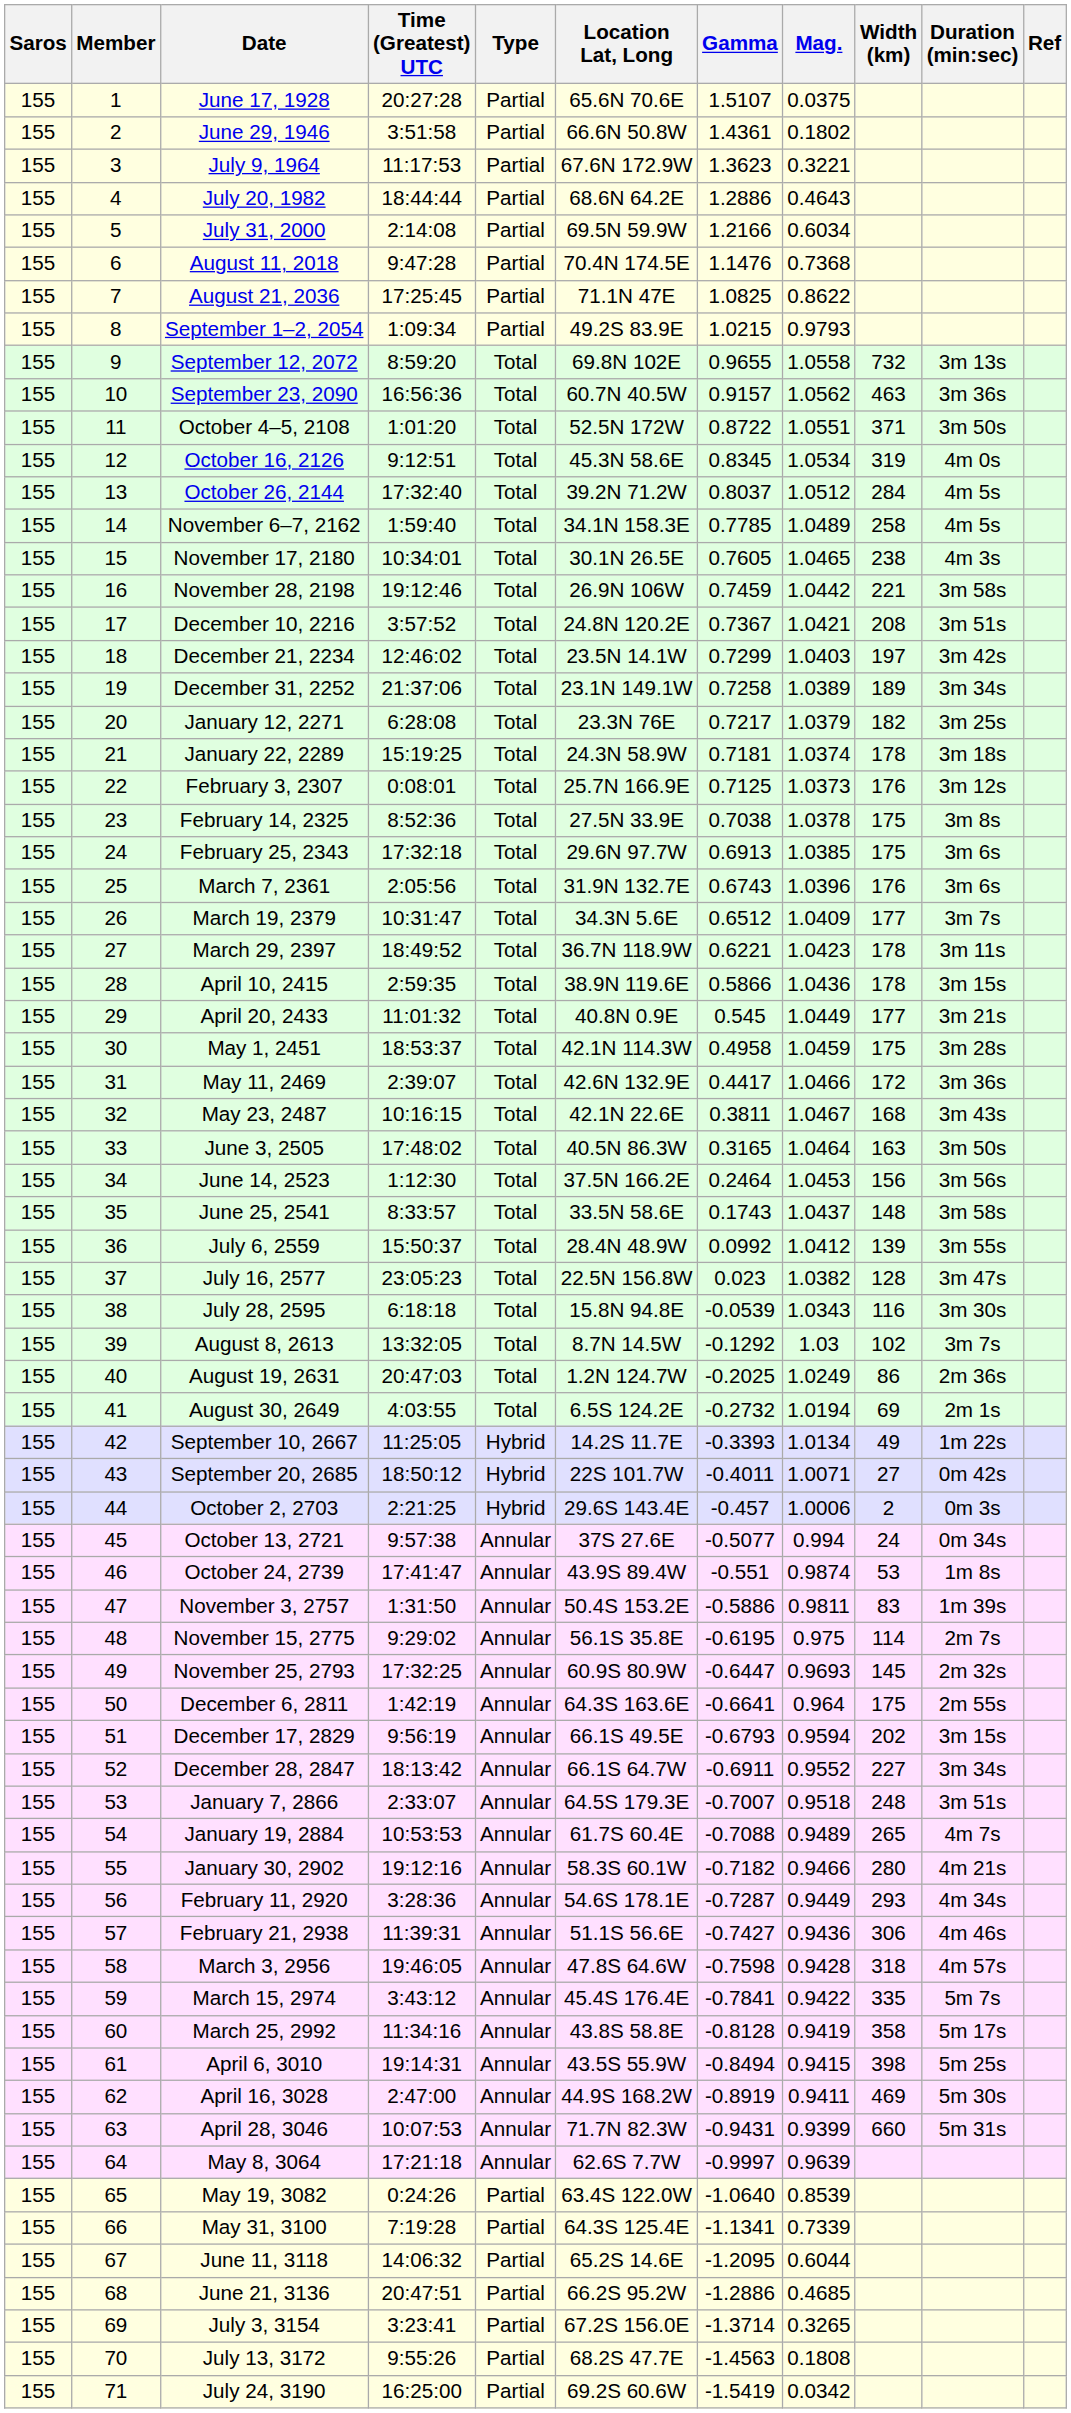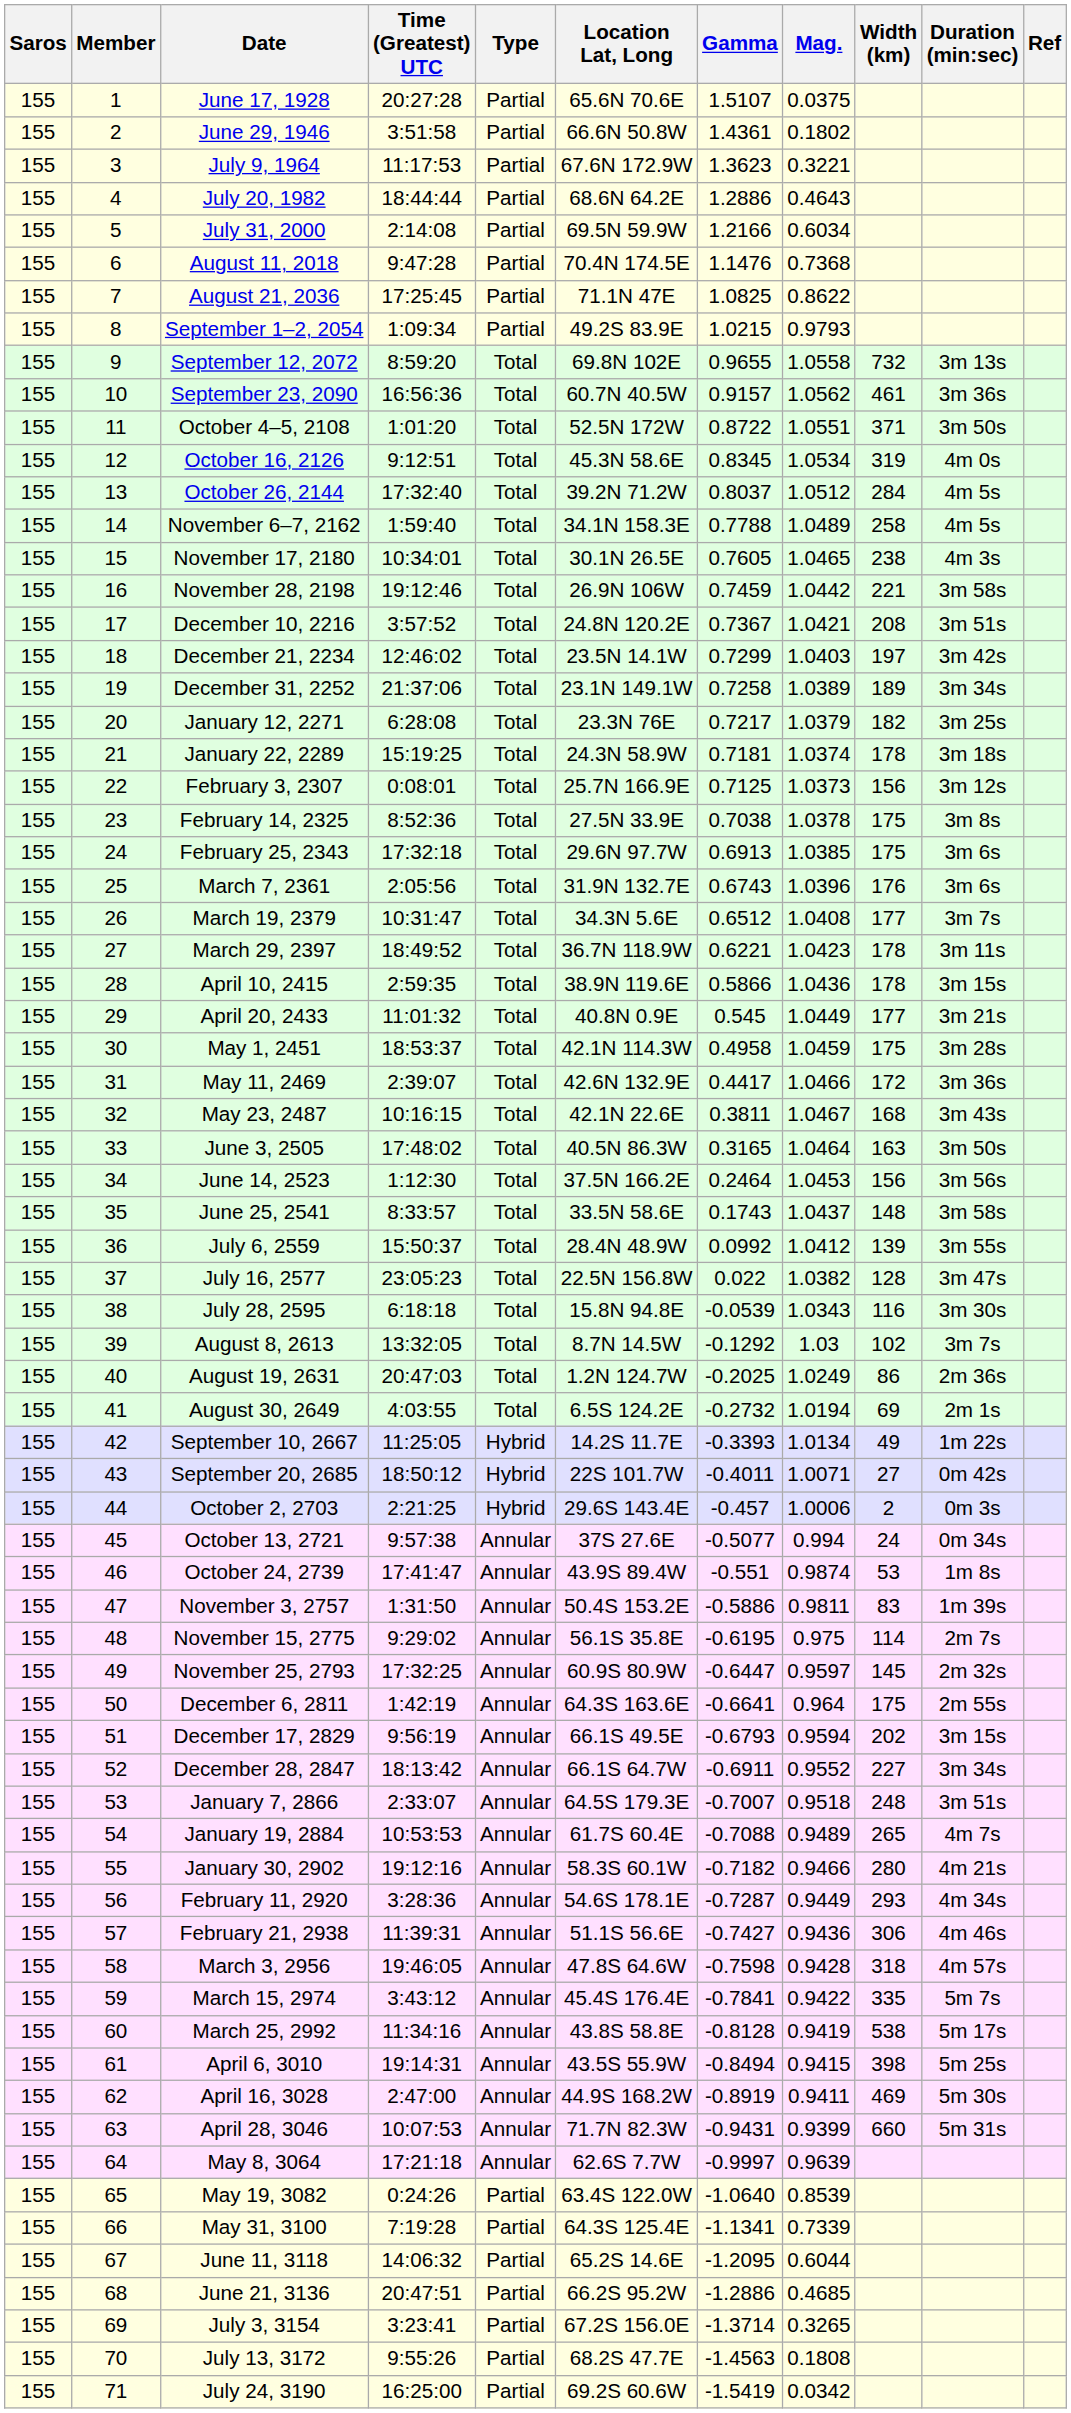September 23, 2090 | Width (km): 463 -> 461
November 6–7, 2162 | Gamma: 0.7785 -> 0.7788
February 3, 2307 | Width (km): 176 -> 156
March 19, 2379 | Mag.: 1.0409 -> 1.0408
July 16, 2577 | Gamma: 0.023 -> 0.022
November 25, 2793 | Mag.: 0.9693 -> 0.9597
March 25, 2992 | Width (km): 358 -> 538
